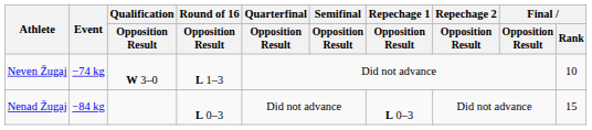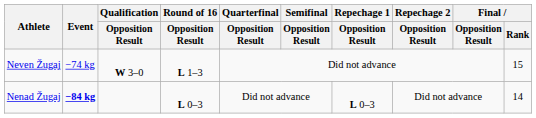Neven Žugaj | Final / Rank: 10 -> 15
Nenad Žugaj | Event: normal -> bold
Nenad Žugaj | Final / Rank: 15 -> 14
